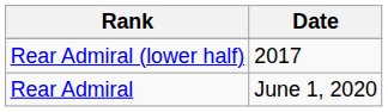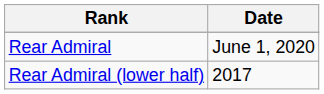rows swapped: Rear Admiral (lower half) <-> Rear Admiral
